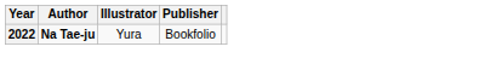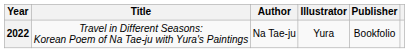+ column: Title | Travel in Different Seasons: Korean Poem of Na Tae-ju with Yura's Paintings
2022 | Author: bold -> normal
